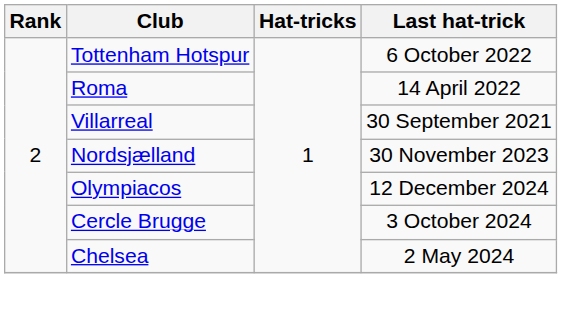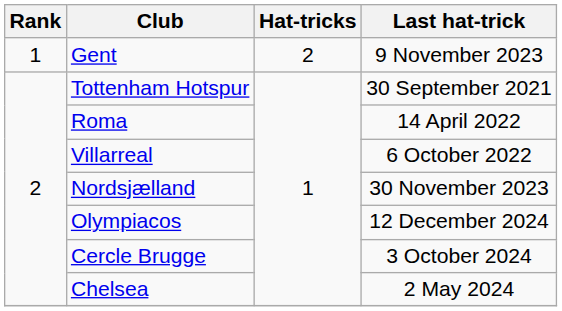+ row: 1 | Gent | 2 | 9 November 2023
Tottenham Hotspur | Last hat-trick: 6 October 2022 -> 30 September 2021
Villarreal | Last hat-trick: 30 September 2021 -> 6 October 2022
